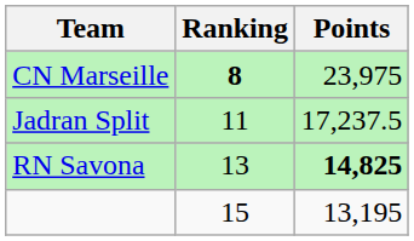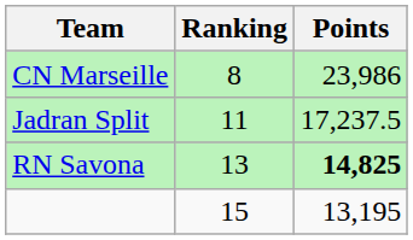CN Marseille | Ranking: bold -> normal
CN Marseille | Points: 23,975 -> 23,986
